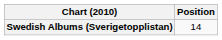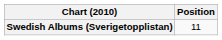Swedish Albums (Sverigetopplistan) | Position: 14 -> 11
